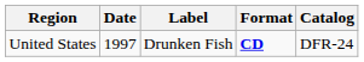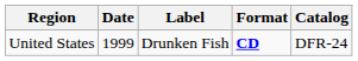United States | Date: 1997 -> 1999
